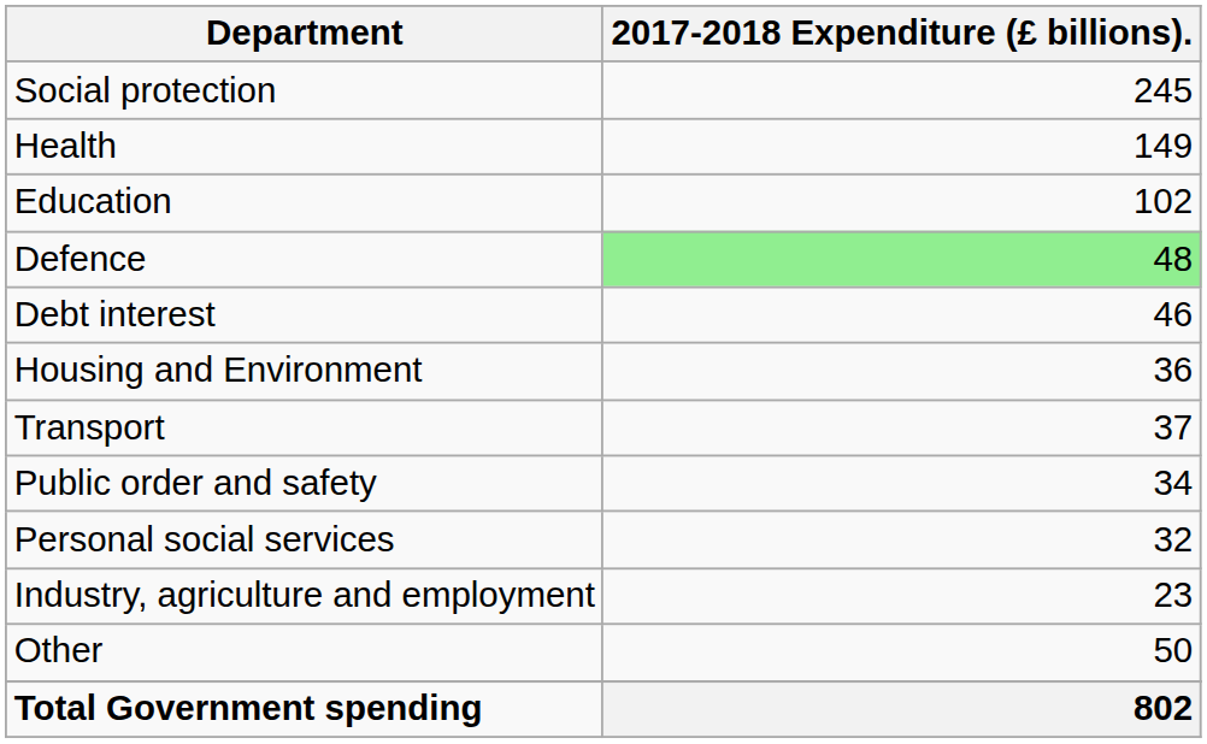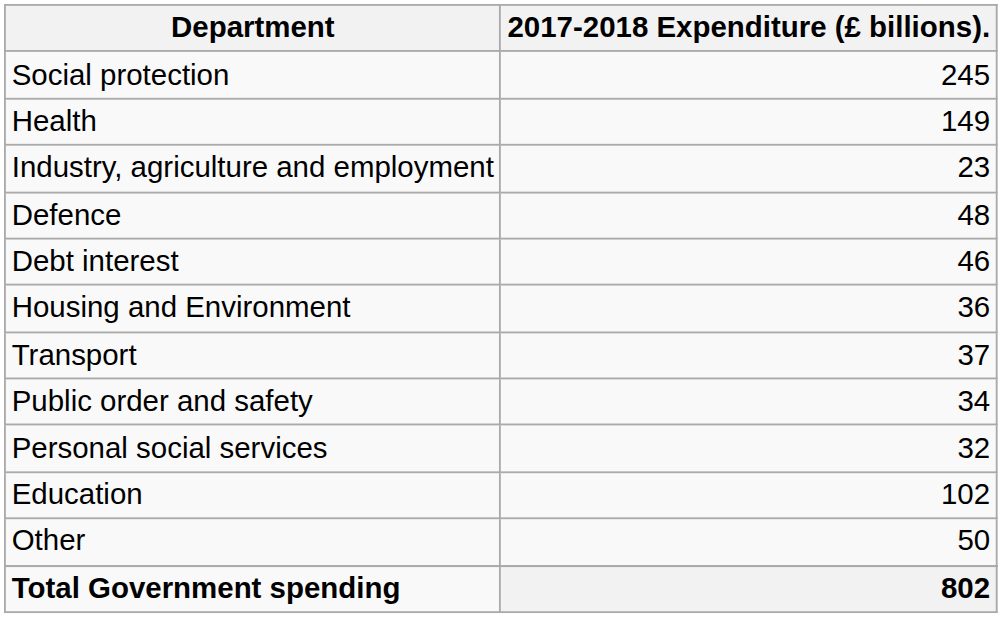rows swapped: Education <-> Industry, agriculture and employment
Defence | 2017-2018 Expenditure (£ billions).: lightgreen background -> no background
